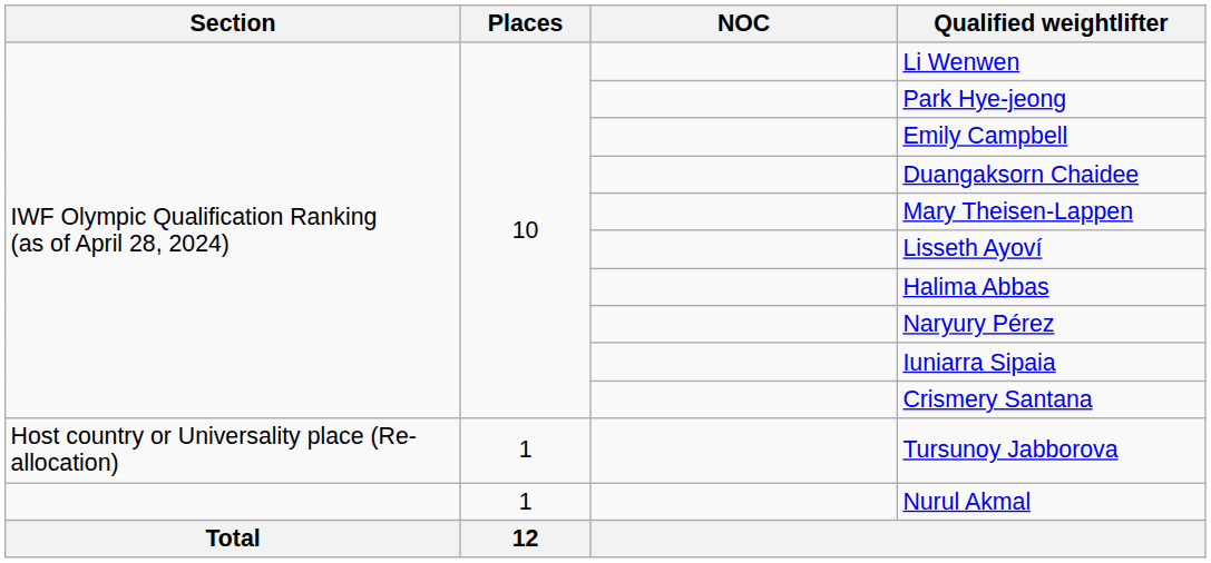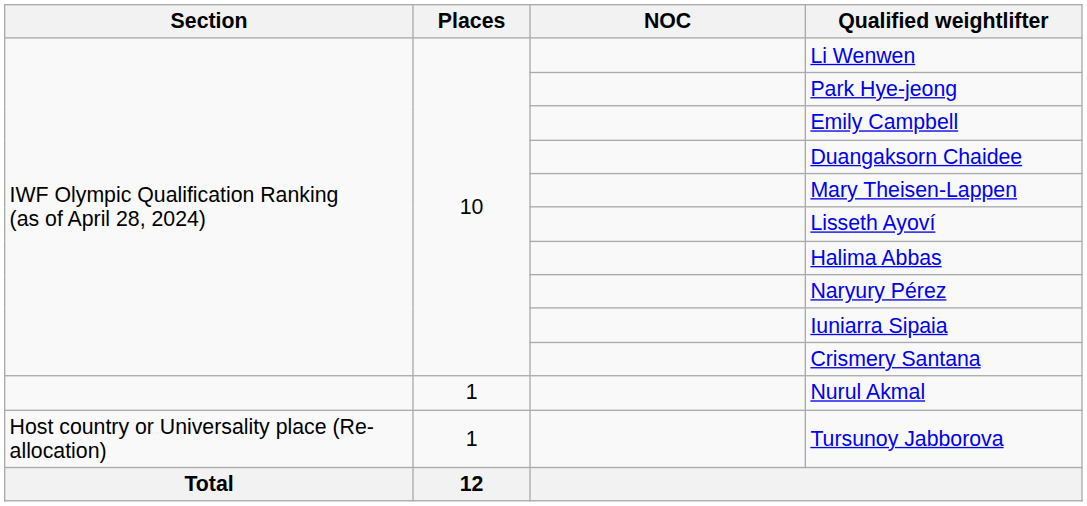rows swapped: Nurul Akmal <-> Tursunoy Jabborova
